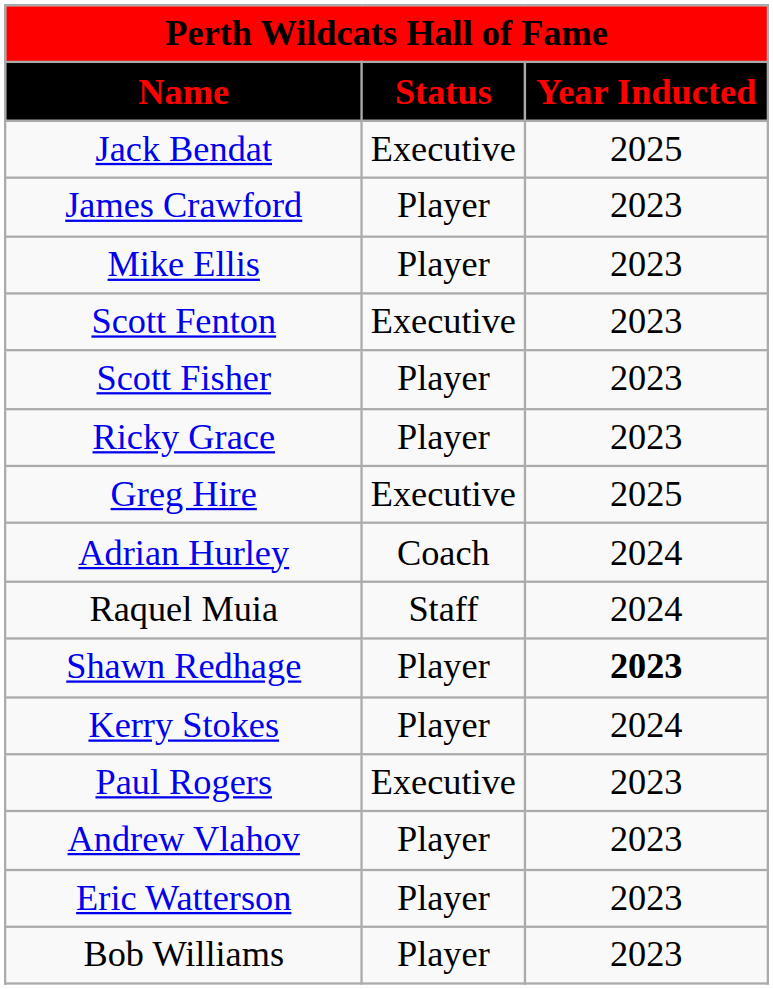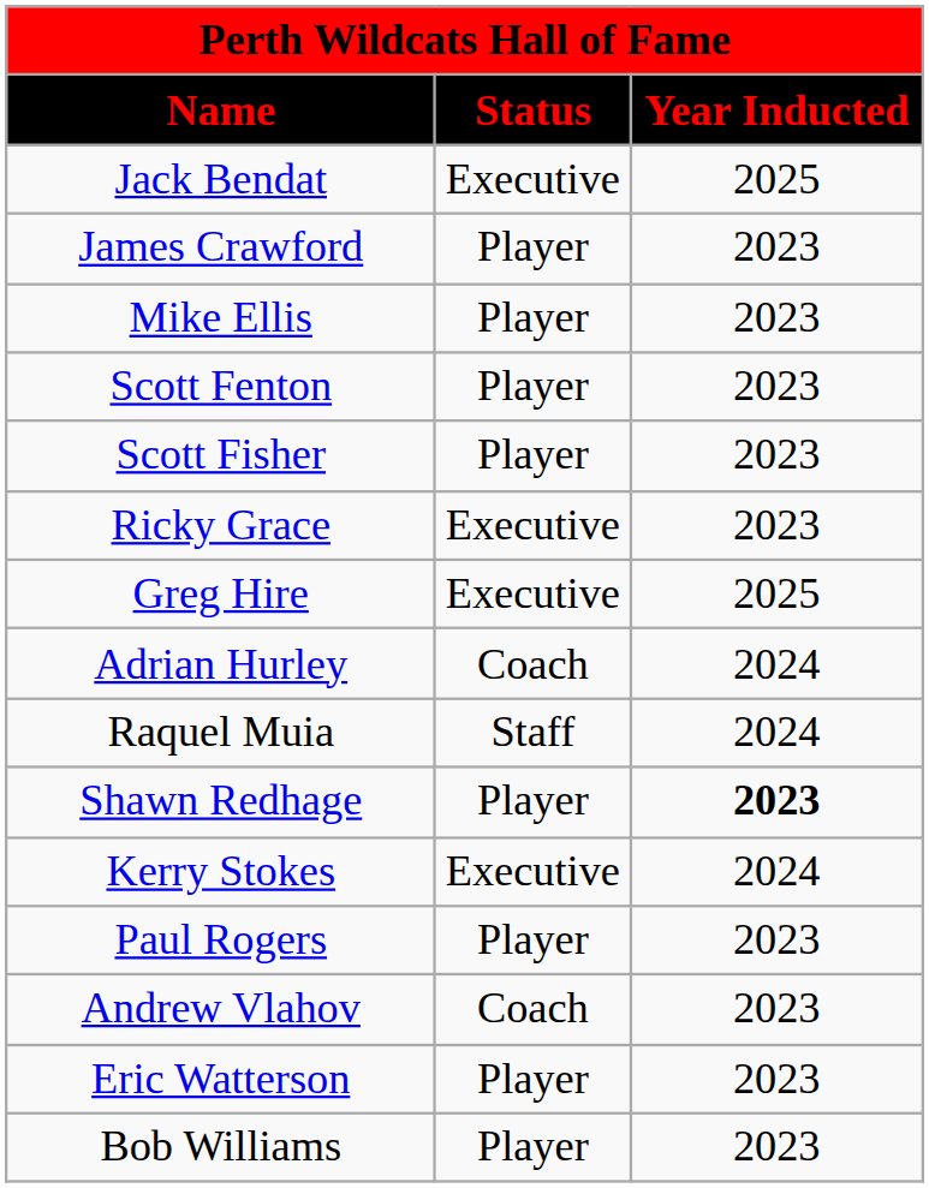Scott Fenton | Status: Executive -> Player
Ricky Grace | Status: Player -> Executive
Kerry Stokes | Status: Player -> Executive
Paul Rogers | Status: Executive -> Player
Andrew Vlahov | Status: Player -> Coach
